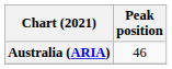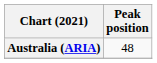Australia (ARIA) | Peak position: 46 -> 48
